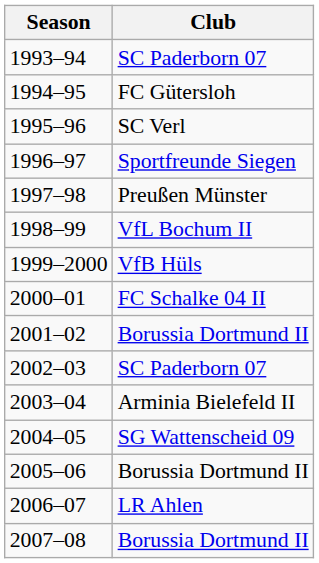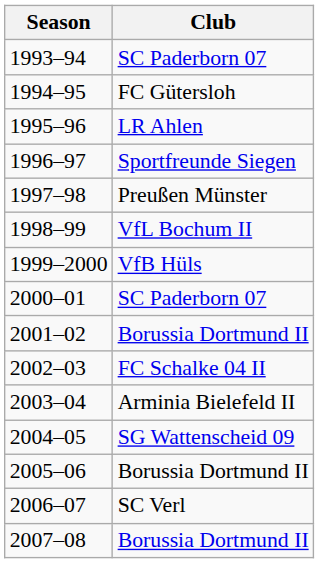1995–96 | Club: SC Verl -> LR Ahlen
2000–01 | Club: FC Schalke 04 II -> SC Paderborn 07
2002–03 | Club: SC Paderborn 07 -> FC Schalke 04 II
2006–07 | Club: LR Ahlen -> SC Verl
